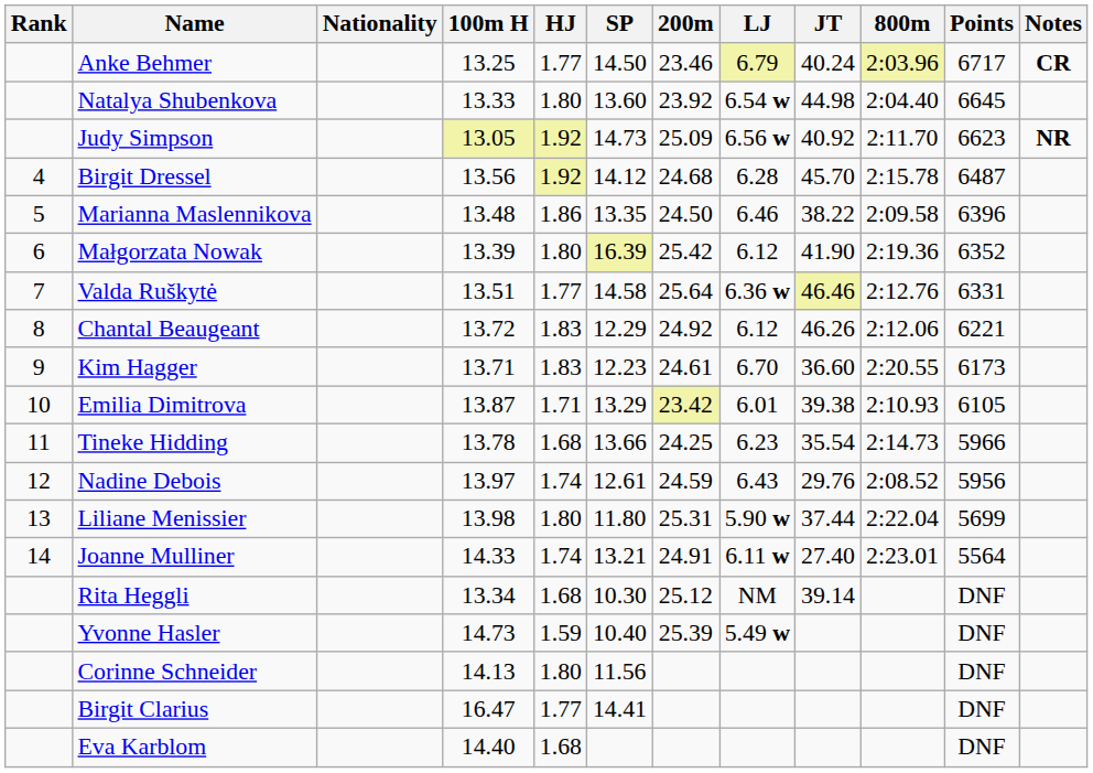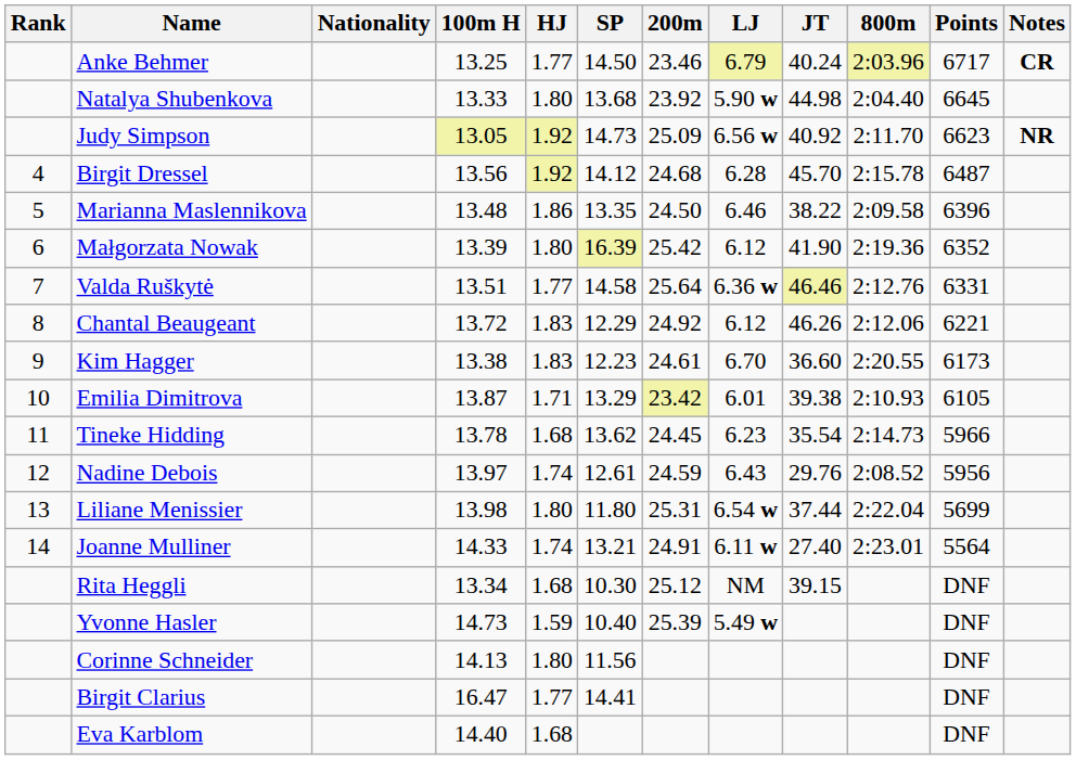Natalya Shubenkova | SP: 13.60 -> 13.68
Natalya Shubenkova | LJ: 6.54 w -> 5.90 w
Kim Hagger | 100m H: 13.71 -> 13.38
Tineke Hidding | SP: 13.66 -> 13.62
Tineke Hidding | 200m: 24.25 -> 24.45
Liliane Menissier | LJ: 5.90 w -> 6.54 w
Rita Heggli | JT: 39.14 -> 39.15
